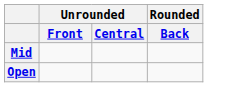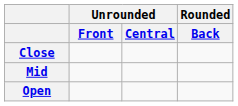+ row: Close
